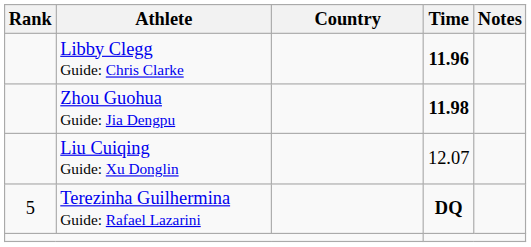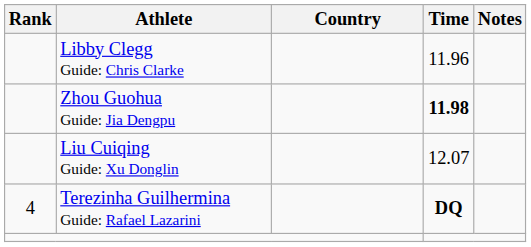Libby Clegg Guide: Chris Clarke | Time: bold -> normal
Terezinha Guilhermina Guide: Rafael Lazarini | Rank: 5 -> 4
